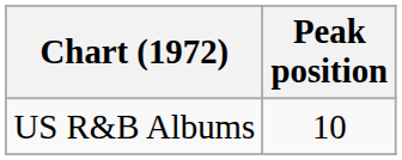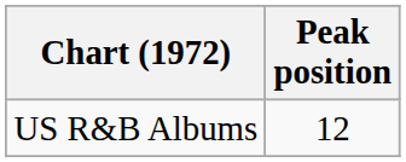US R&B Albums | Peak position: 10 -> 12
